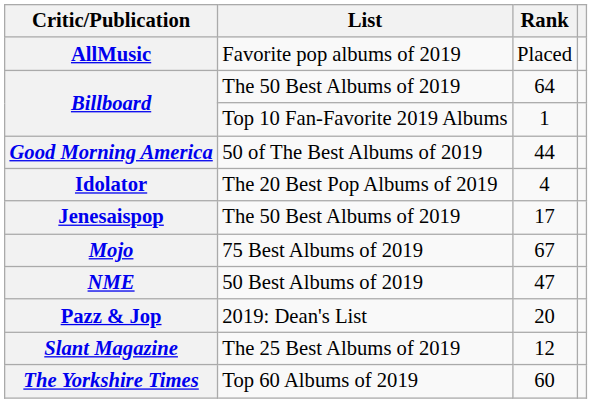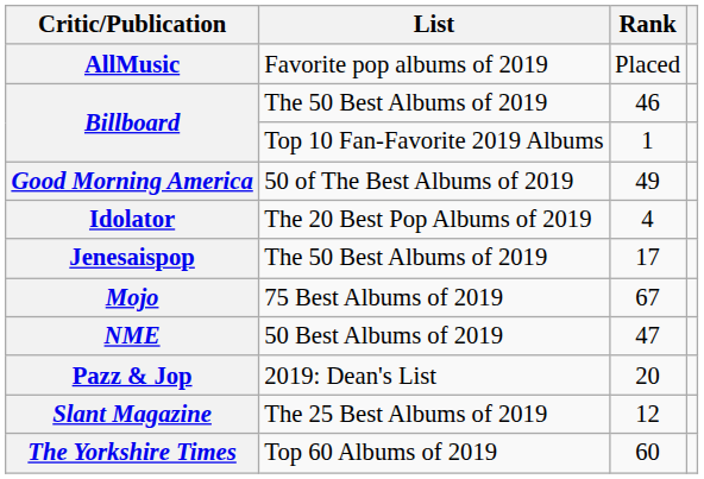Billboard / The 50 Best Albums of 2019 | Rank: 64 -> 46
Good Morning America | Rank: 44 -> 49
